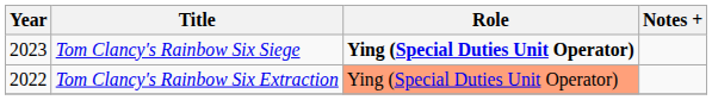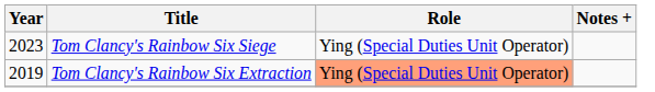Tom Clancy's Rainbow Six Siege | Role: bold -> normal
Tom Clancy's Rainbow Six Extraction | Year: 2022 -> 2019
